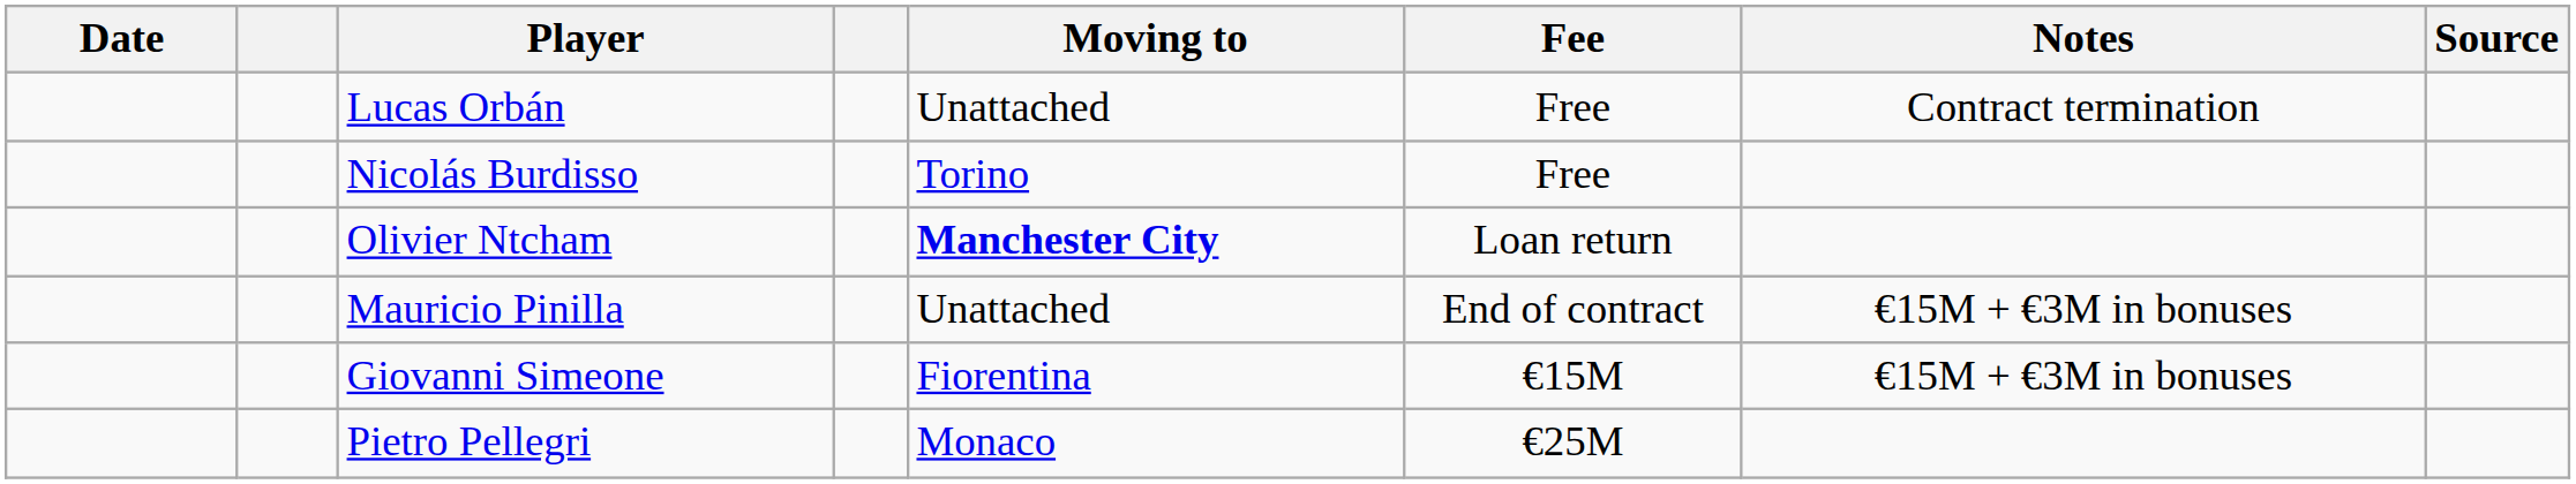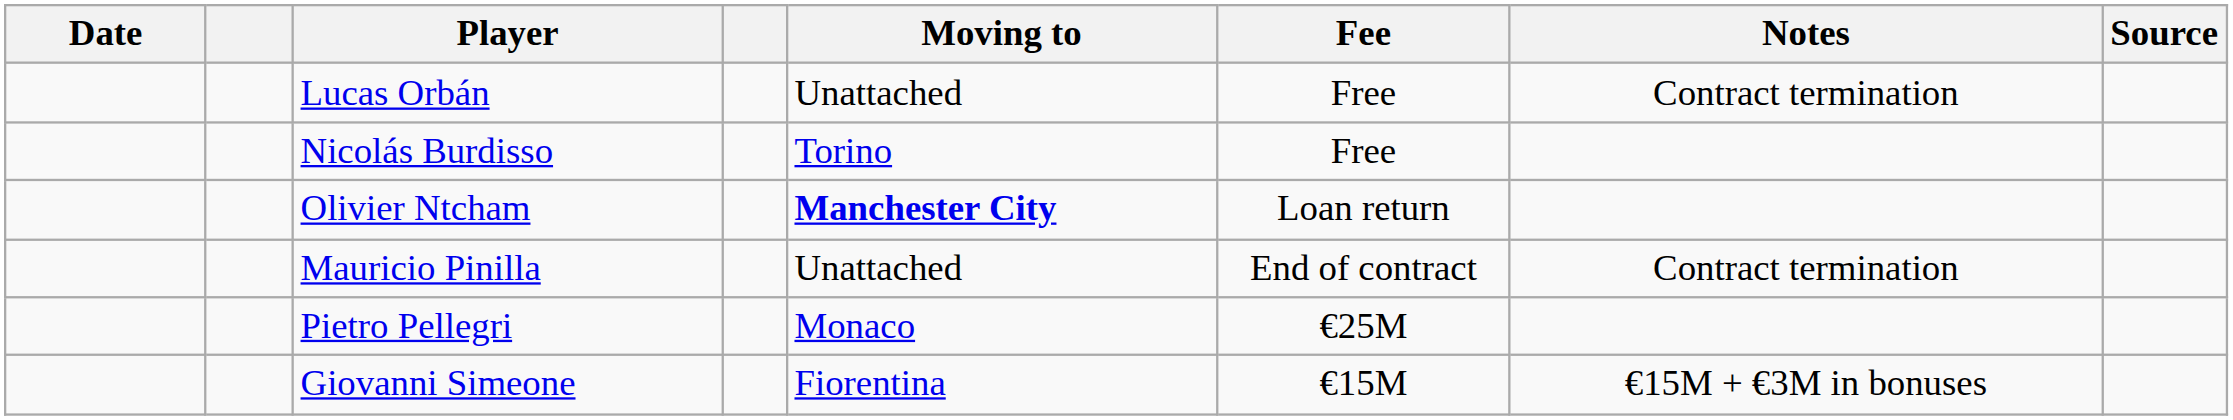Mauricio Pinilla | Notes: €15M + €3M in bonuses -> Contract termination
rows swapped: Giovanni Simeone <-> Pietro Pellegri
